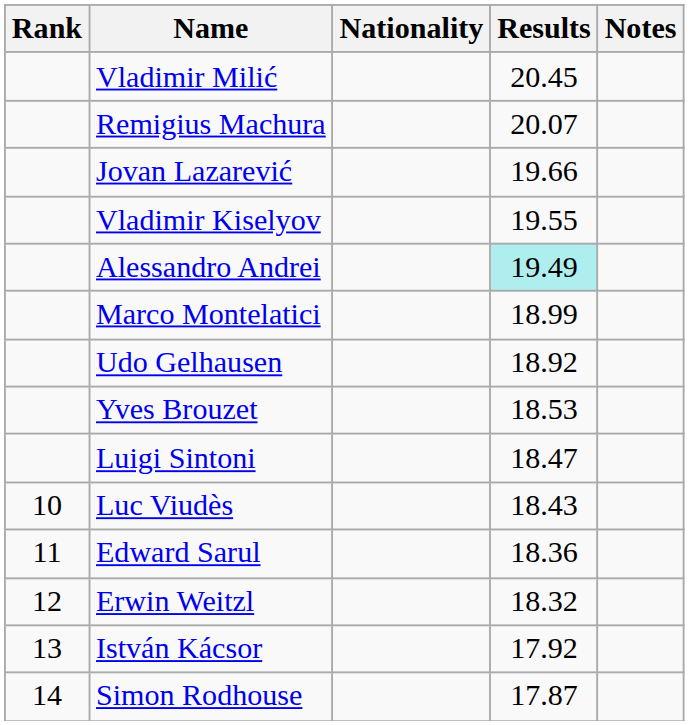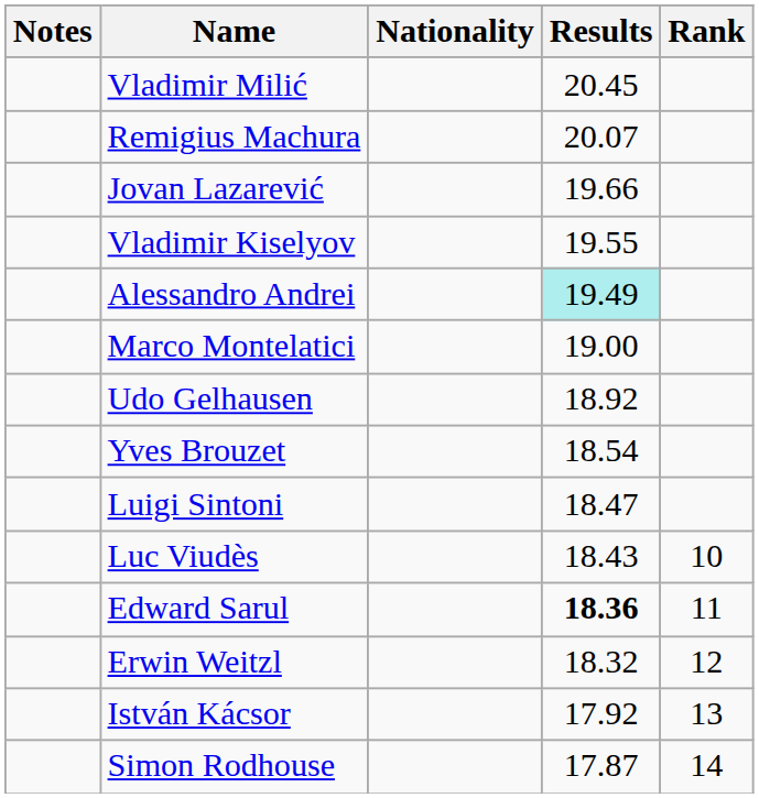columns swapped: Rank <-> Notes
Marco Montelatici | Results: 18.99 -> 19.00
Yves Brouzet | Results: 18.53 -> 18.54
Edward Sarul | Results: normal -> bold
